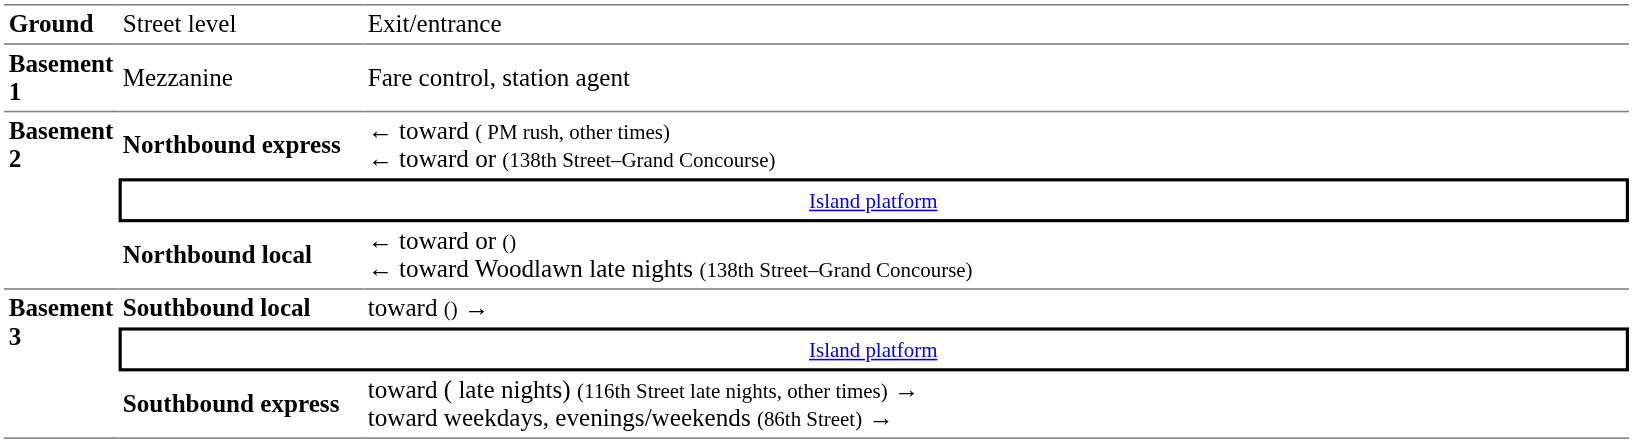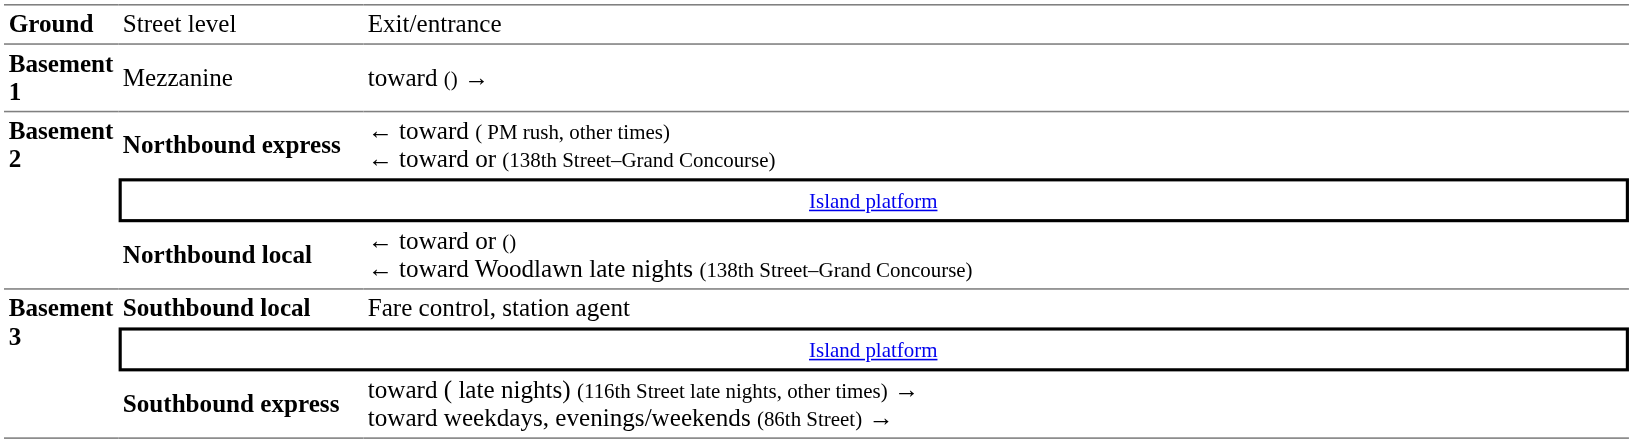Mezzanine | column 3: Fare control, station agent -> toward () →
Southbound local | column 3: toward () → -> Fare control, station agent
